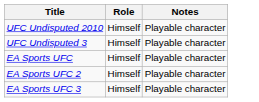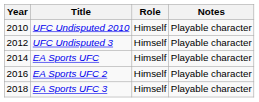+ column: Year | 2010 | 2012 | 2014 | 2016 | 2018
